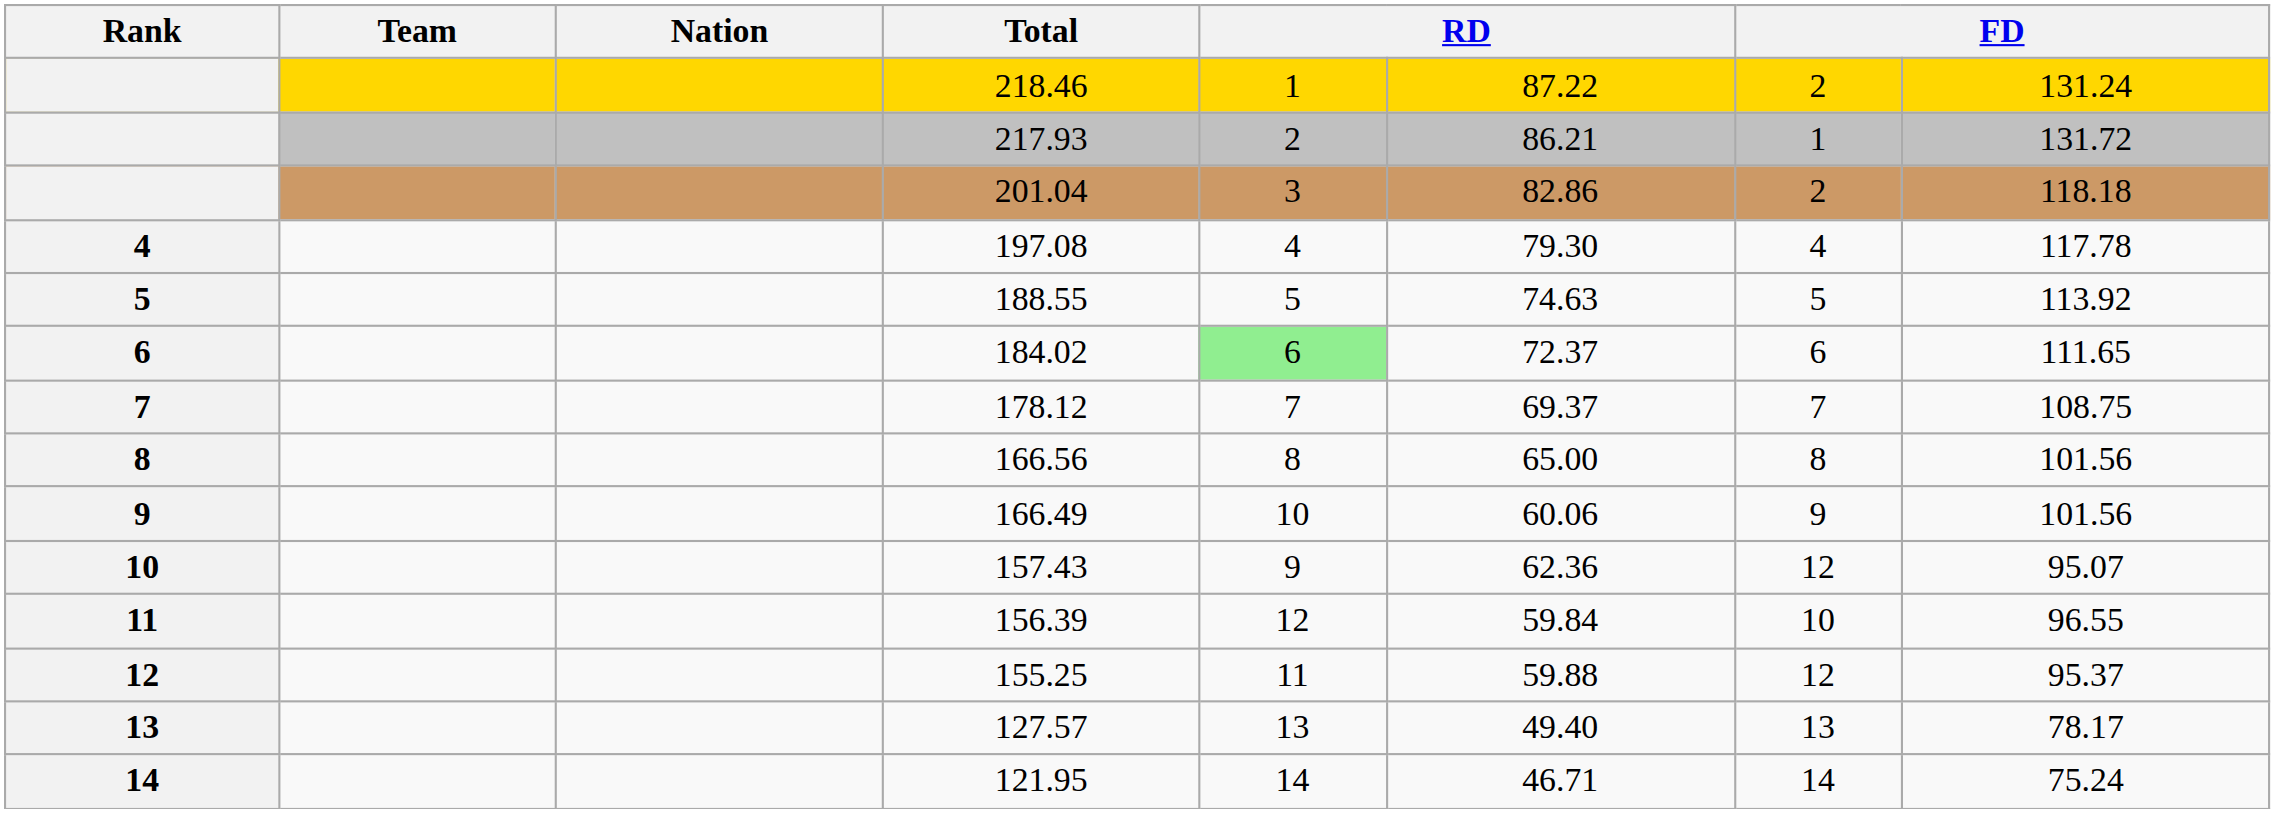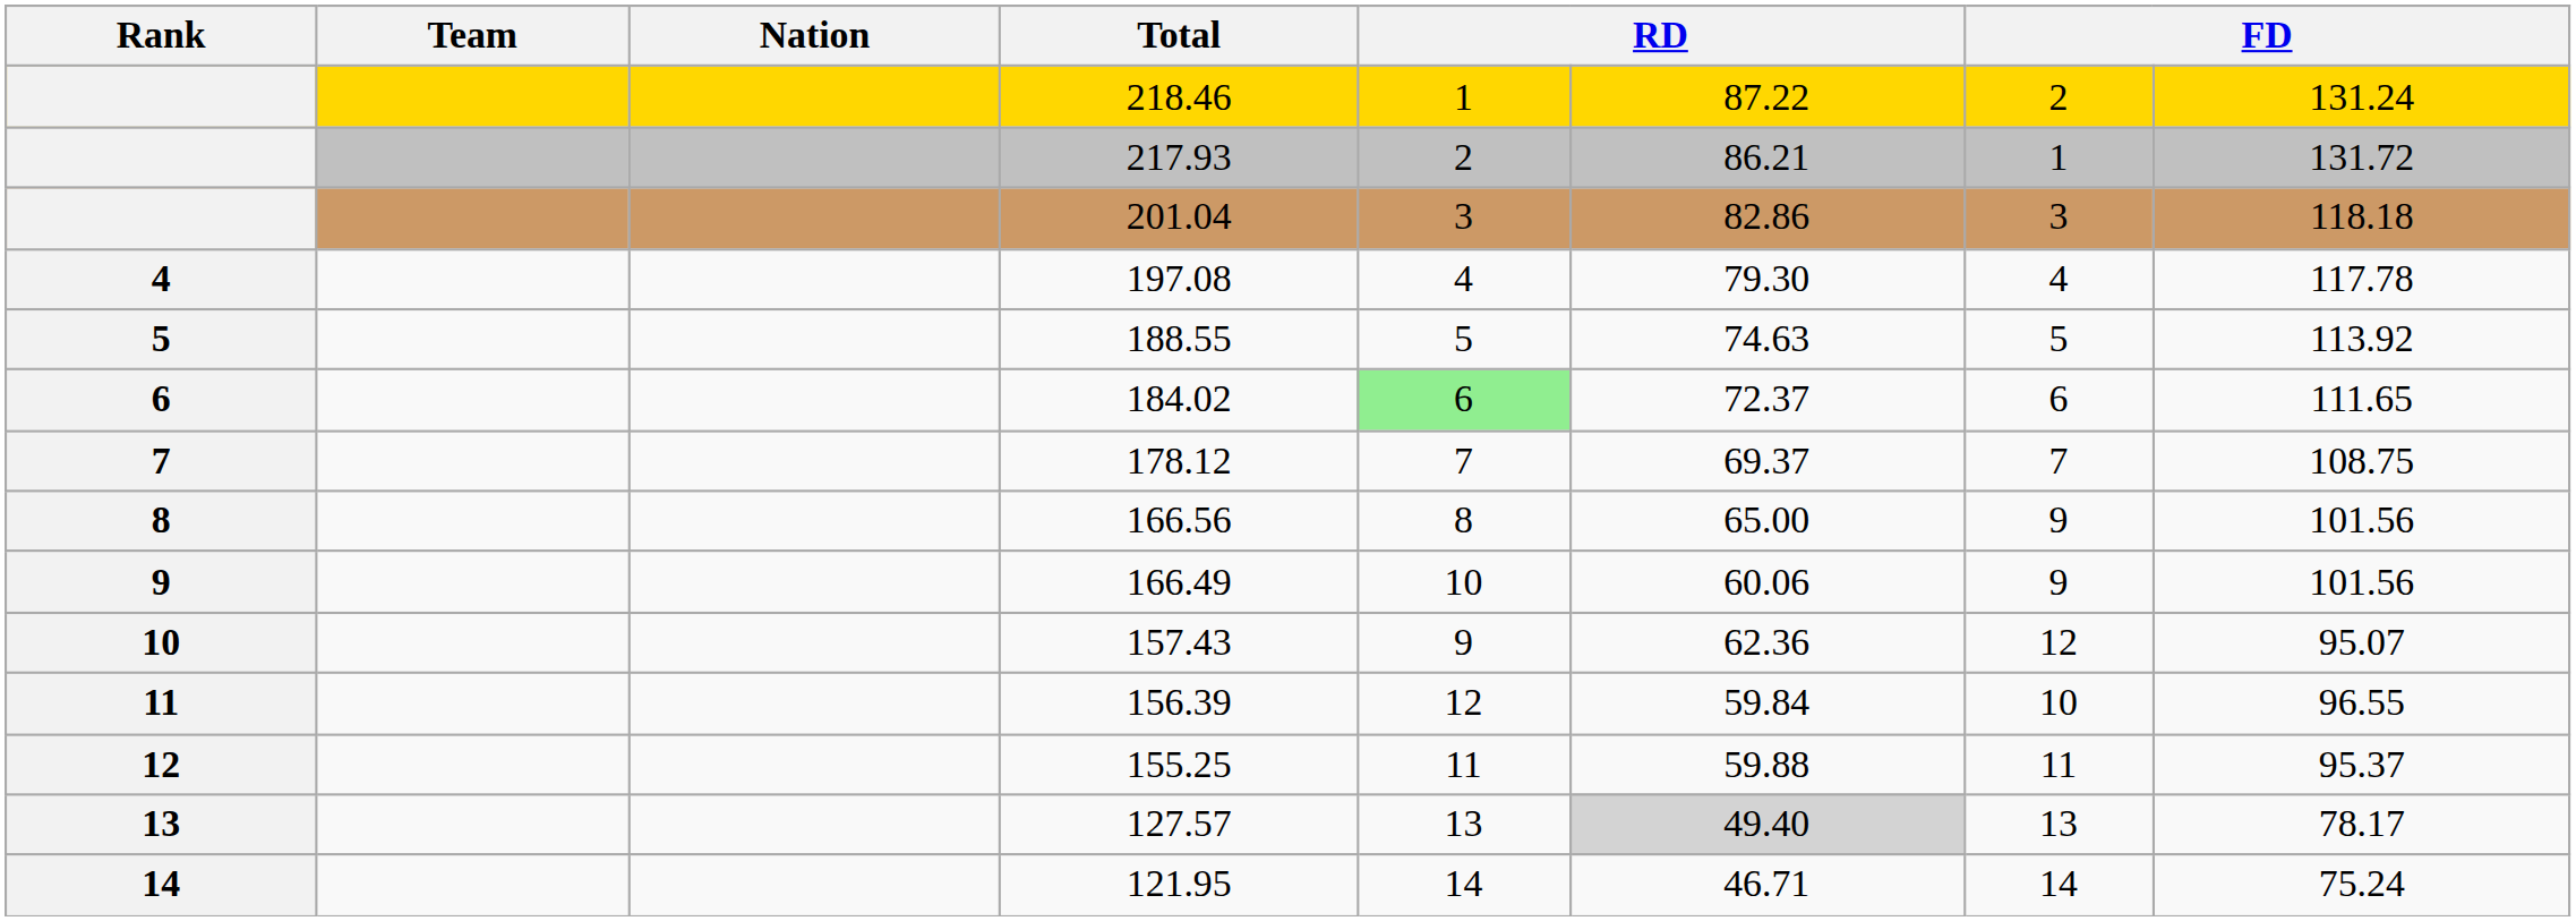201.04 | column 7: 2 -> 3
166.56 | column 7: 8 -> 9
155.25 | column 7: 12 -> 11
127.57 | column 6: no background -> lightgrey background
